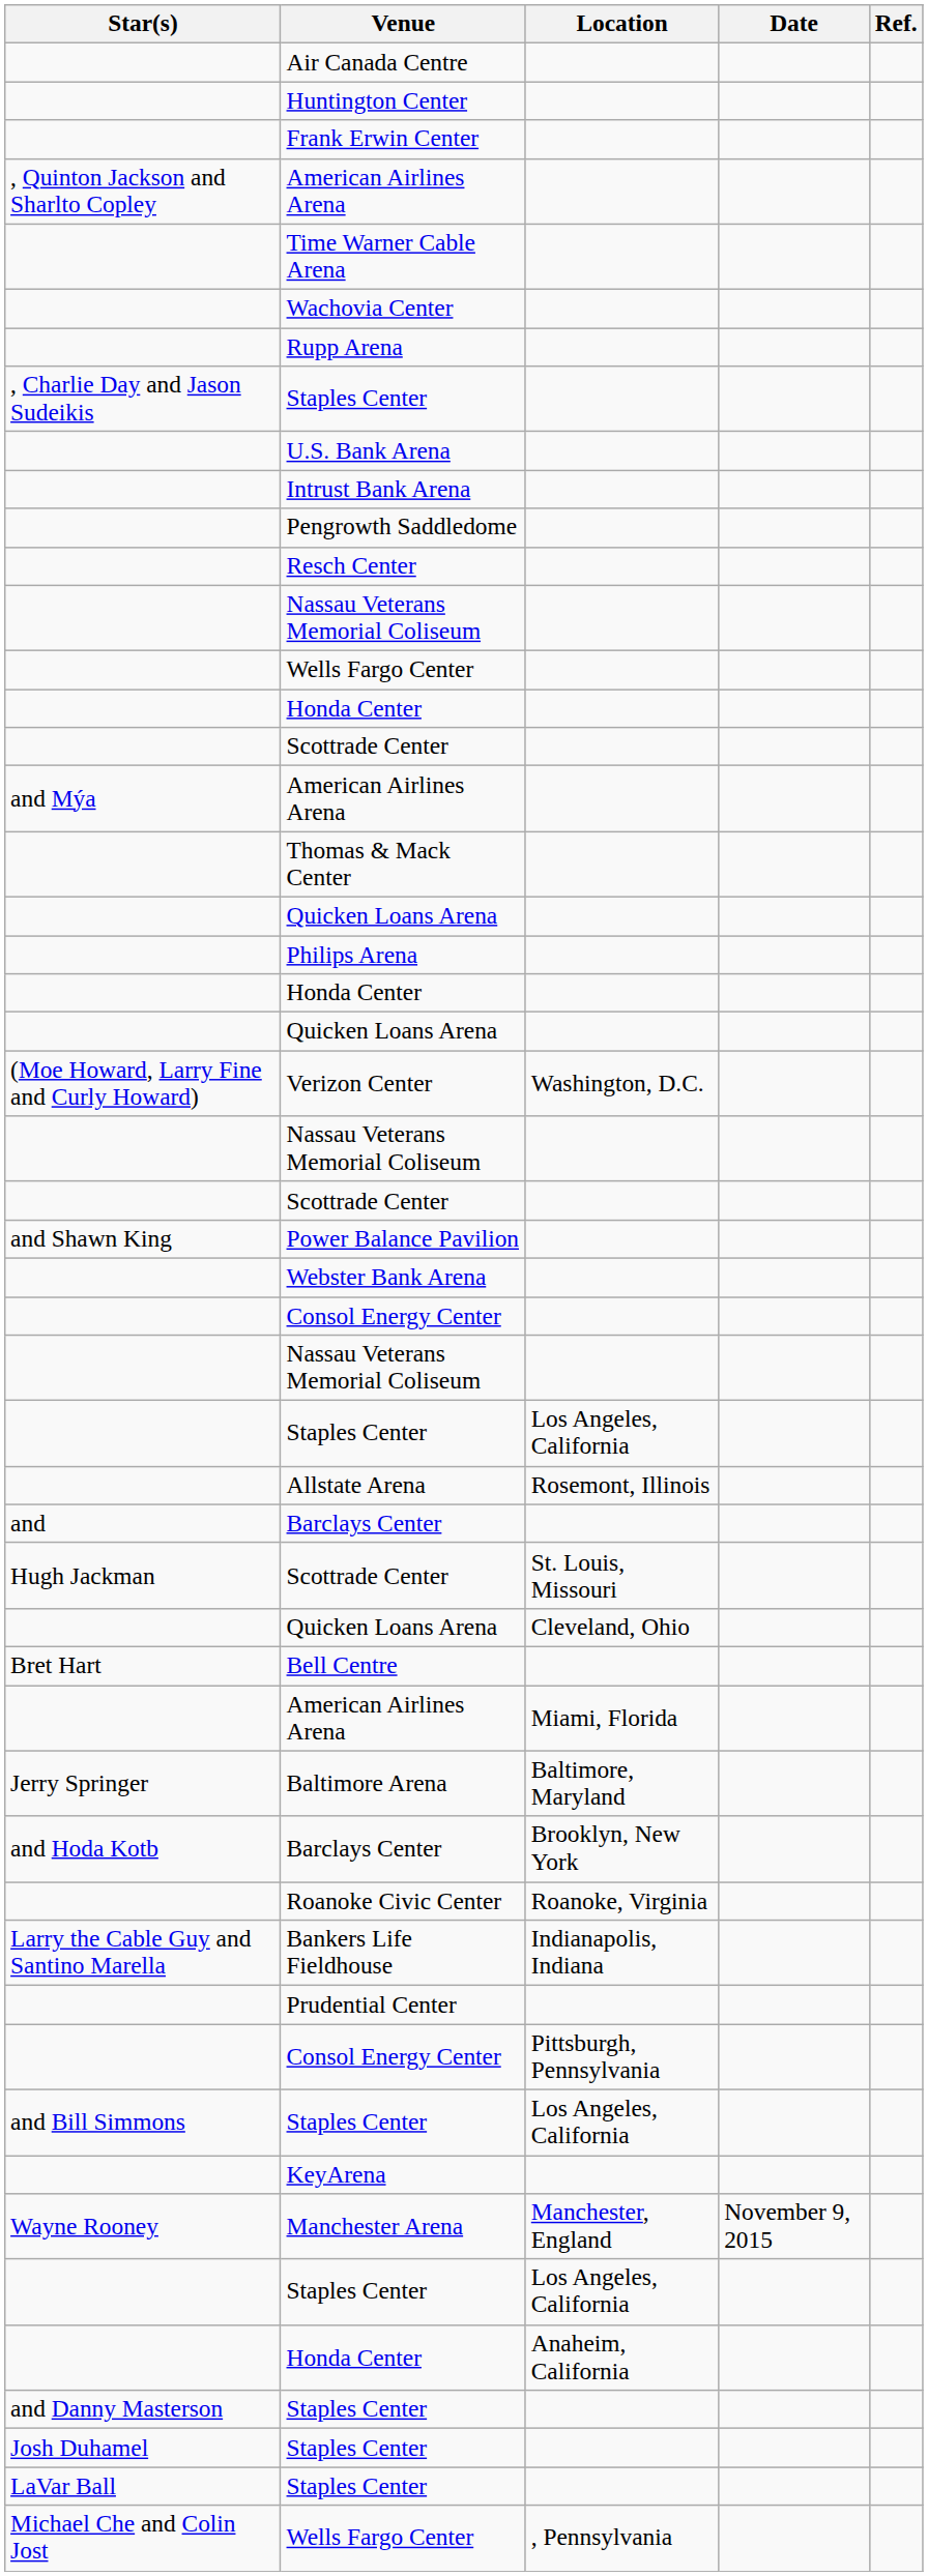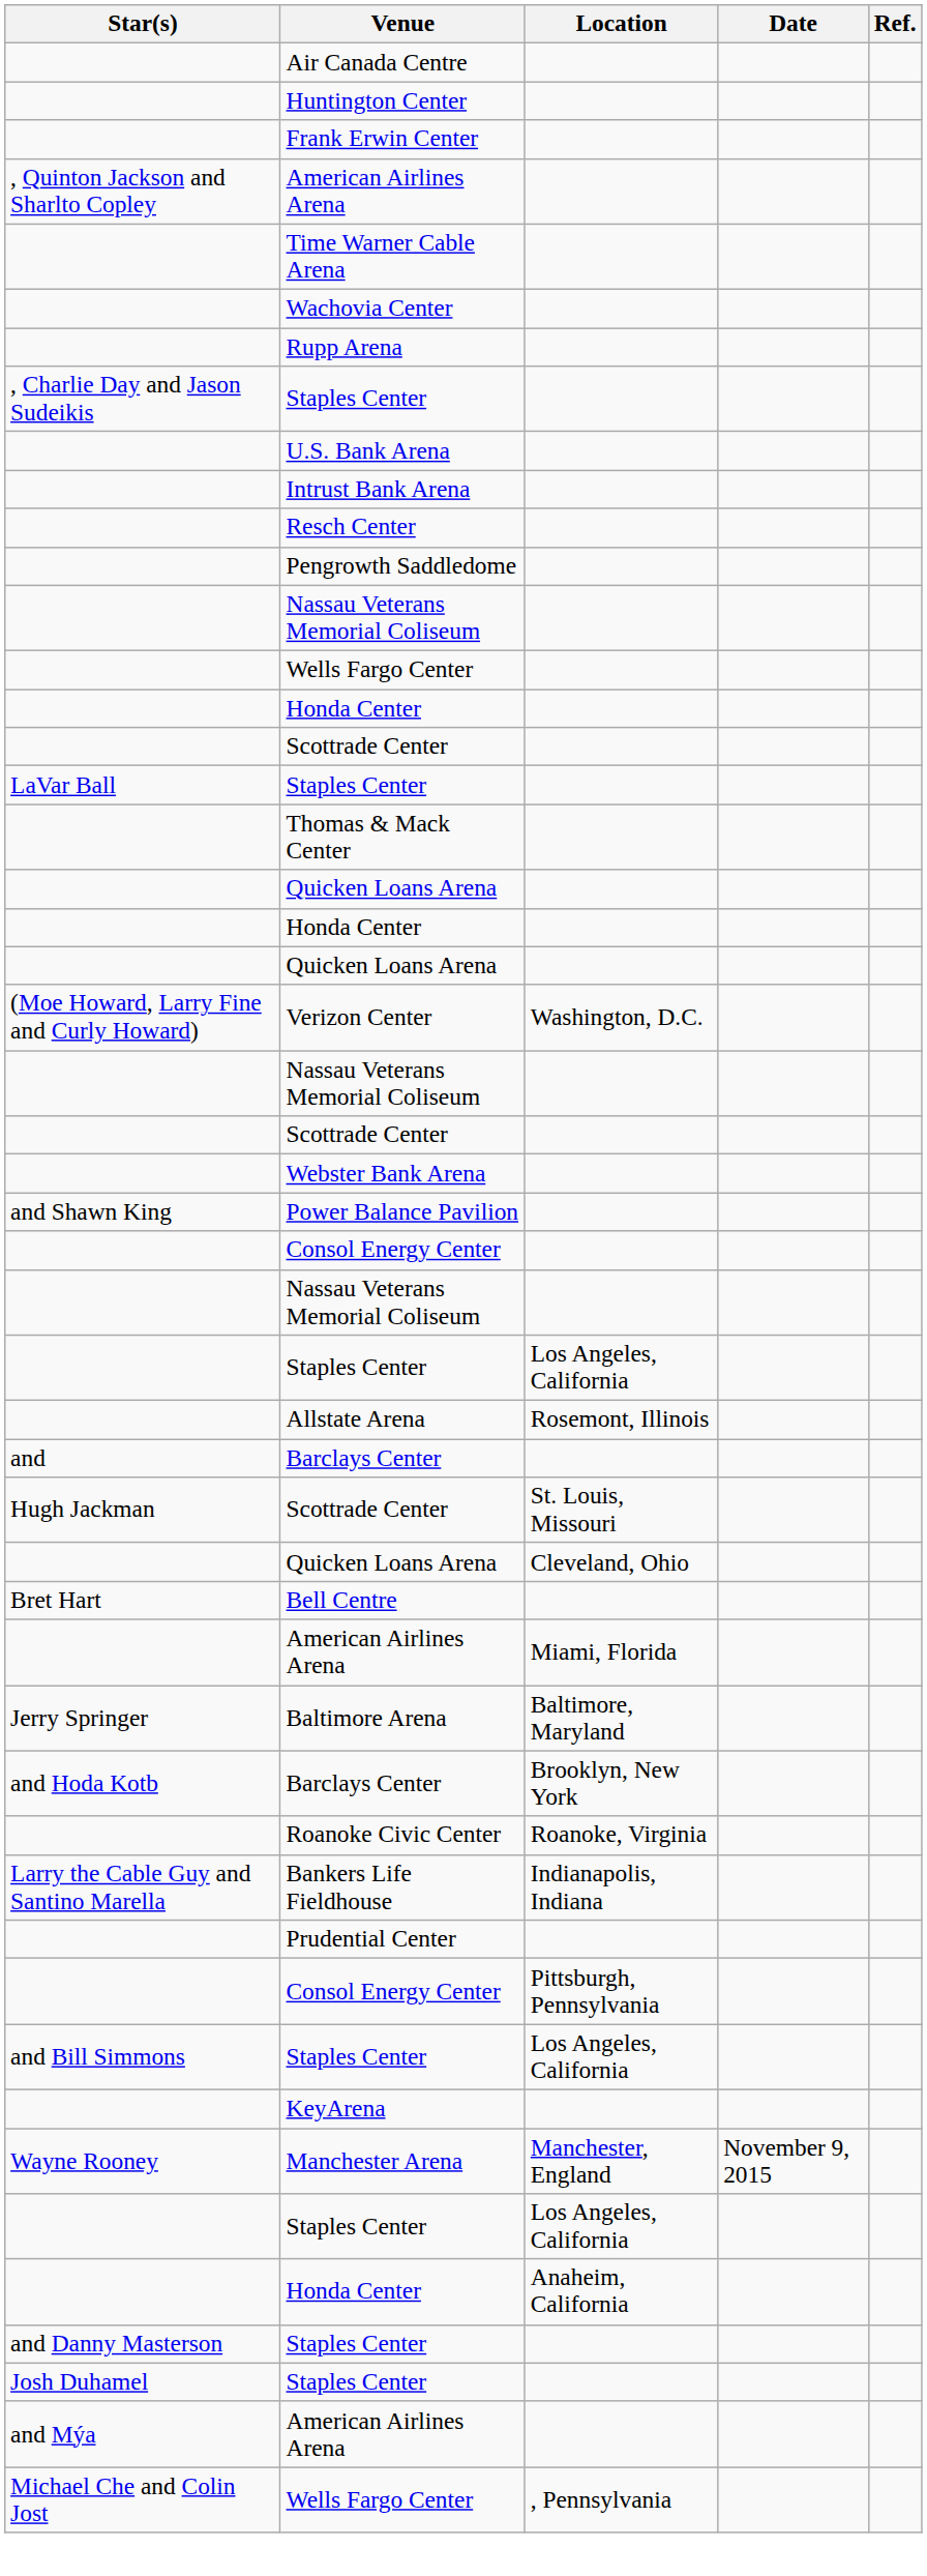rows swapped: Pengrowth Saddledome <-> Resch Center
rows swapped: and Mýa / American Airlines Arena <-> LaVar Ball / Staples Center
- row: Philips Arena
rows swapped: Webster Bank Arena <-> Power Balance Pavilion
